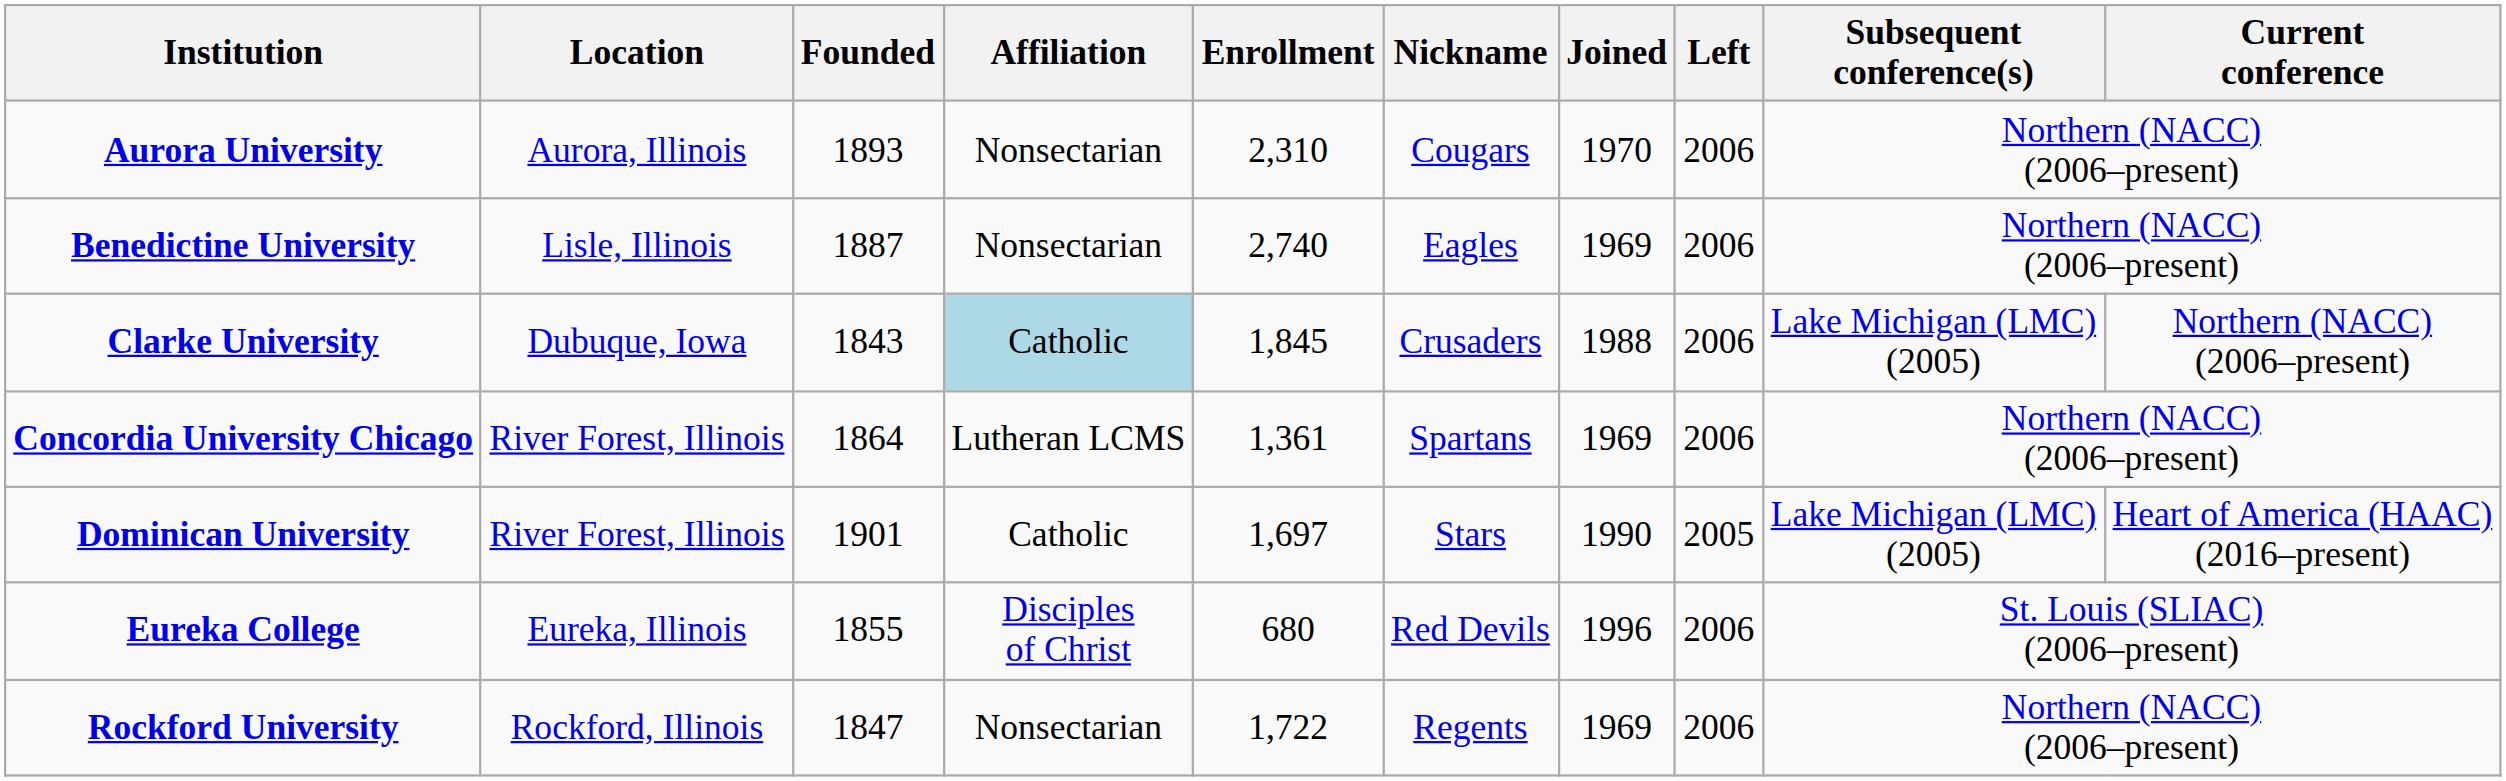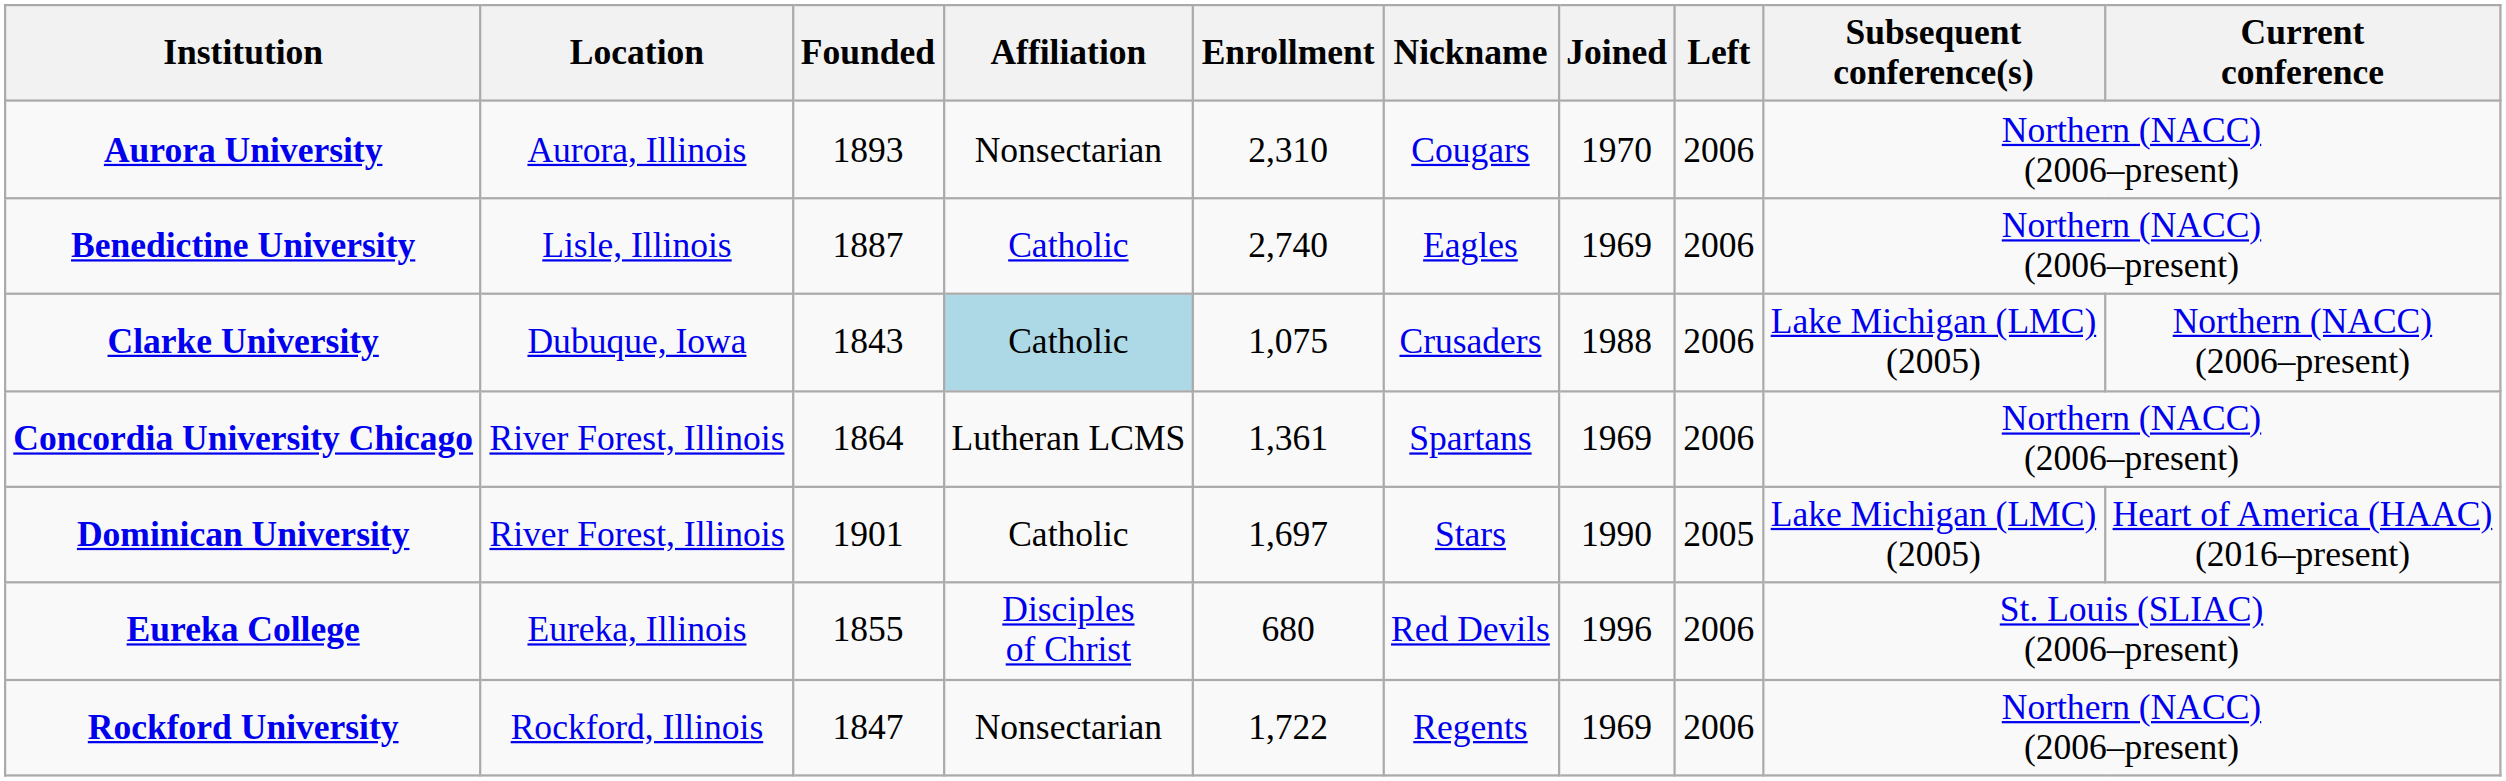Benedictine University | Affiliation: Nonsectarian -> Catholic
Clarke University | Enrollment: 1,845 -> 1,075
